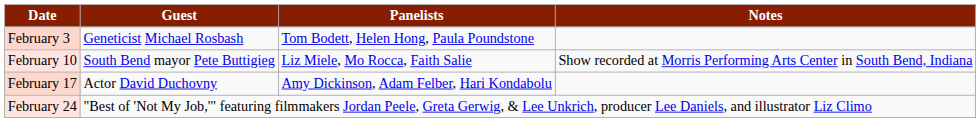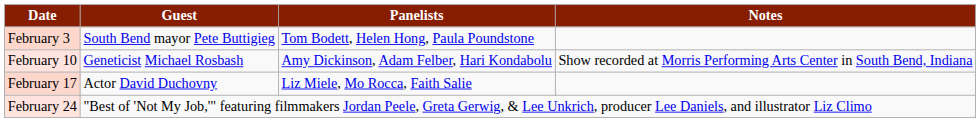February 3 | Guest: Geneticist Michael Rosbash -> South Bend mayor Pete Buttigieg
February 10 | Guest: South Bend mayor Pete Buttigieg -> Geneticist Michael Rosbash
February 10 | Panelists: Liz Miele, Mo Rocca, Faith Salie -> Amy Dickinson, Adam Felber, Hari Kondabolu
February 17 | Panelists: Amy Dickinson, Adam Felber, Hari Kondabolu -> Liz Miele, Mo Rocca, Faith Salie
